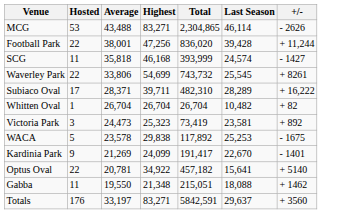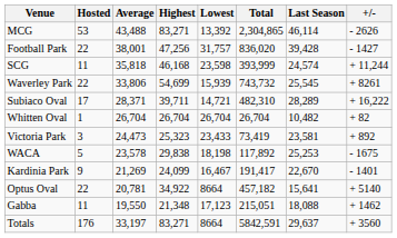+ column: Lowest | 13,392 | 31,757 | 23,598 | 15,939 | 14,721 | 26,704 | 23,433 | 18,198 | 16,467 | 8664 | 17,123 | 8664
Football Park | +/-: + 11,244 -> - 1427
SCG | +/-: - 1427 -> + 11,244
